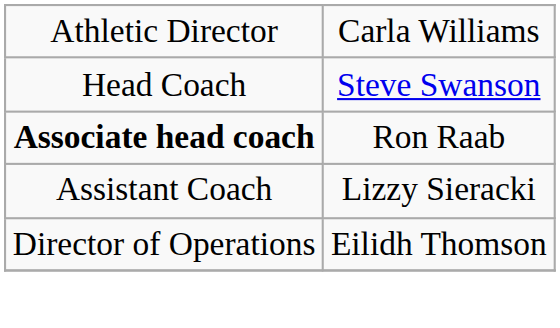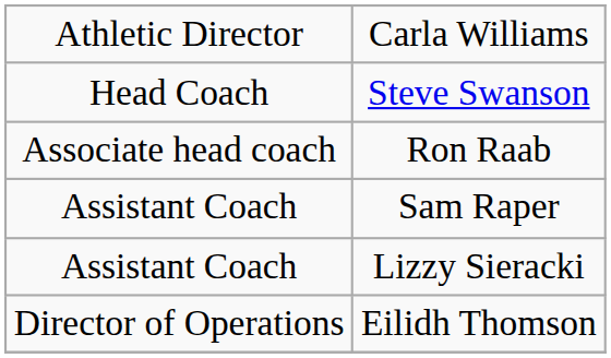Ron Raab | column 1: bold -> normal
+ row: Assistant Coach | Sam Raper
